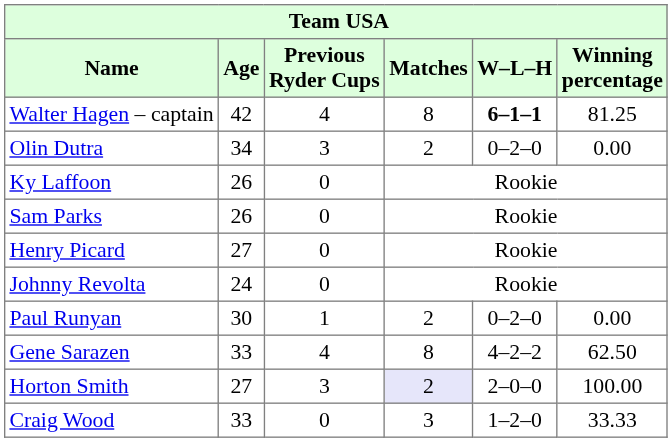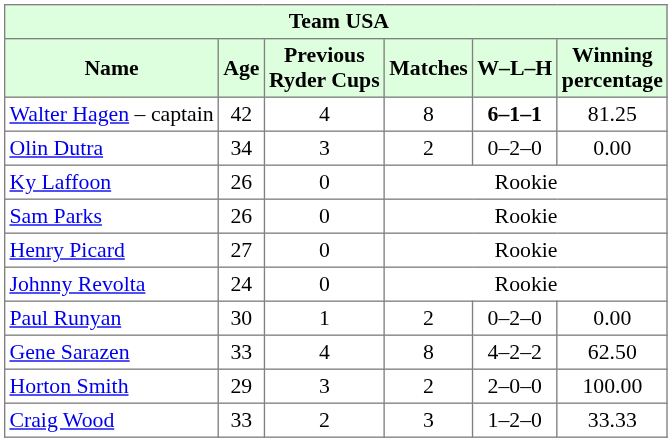Horton Smith | Age: 27 -> 29
Horton Smith | Matches: lavender background -> no background
Craig Wood | Previous Ryder Cups: 0 -> 2
